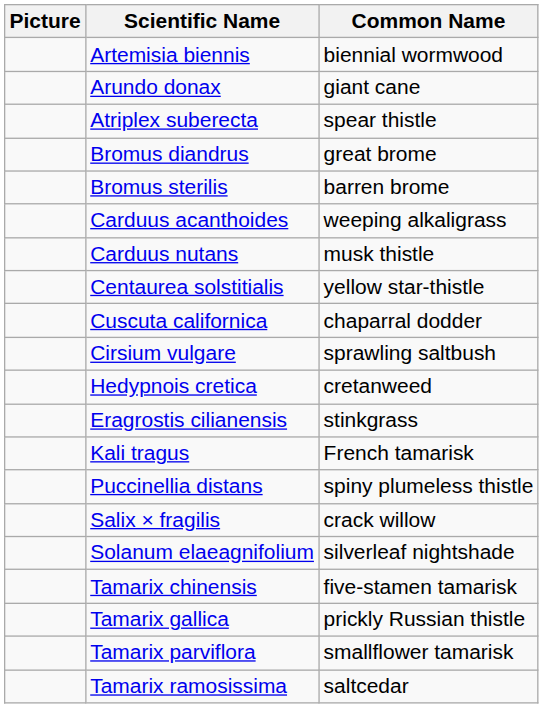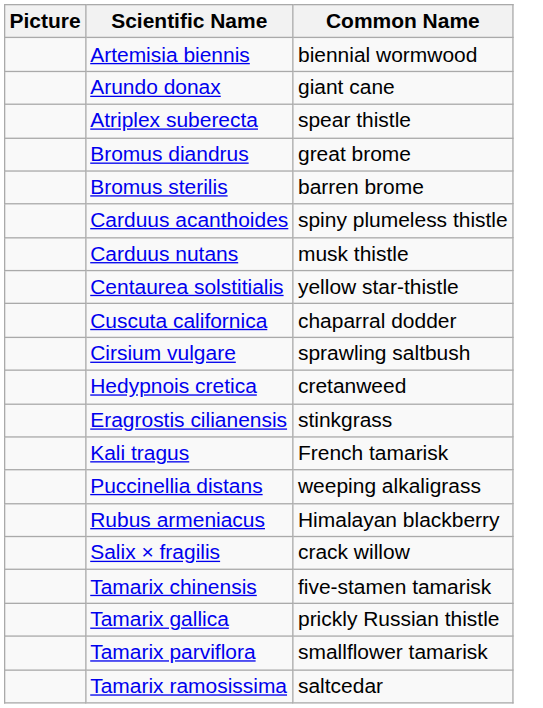Carduus acanthoides | Common Name: weeping alkaligrass -> spiny plumeless thistle
Puccinellia distans | Common Name: spiny plumeless thistle -> weeping alkaligrass
+ row: Rubus armeniacus | Himalayan blackberry
- row: Solanum elaeagnifolium | silverleaf nightshade
